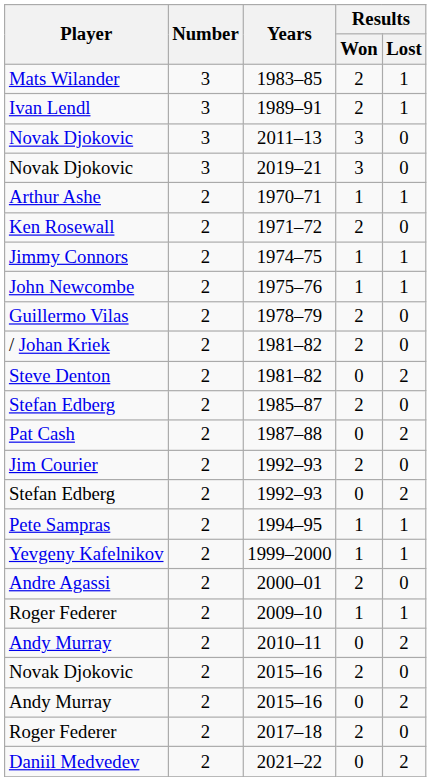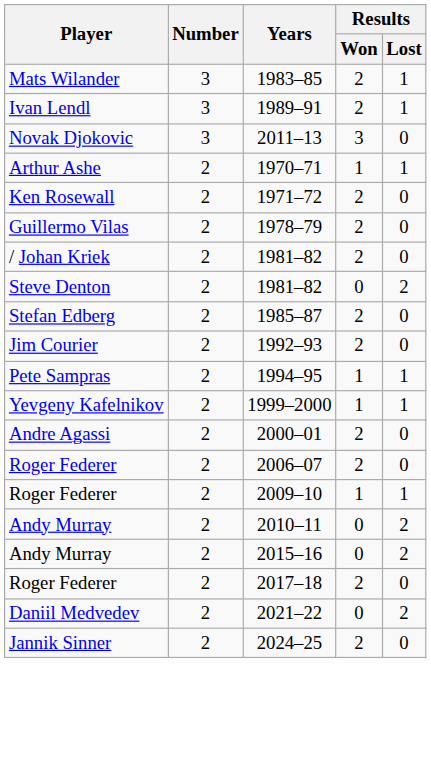- row: Novak Djokovic | 3 | 2019–21 | 3 | 0
- row: Jimmy Connors | 2 | 1974–75 | 1 | 1
- row: John Newcombe | 2 | 1975–76 | 1 | 1
- row: Pat Cash | 2 | 1987–88 | 0 | 2
- row: Stefan Edberg | 2 | 1992–93 | 0 | 2
+ row: Roger Federer | 2 | 2006–07 | 2 | 0
- row: Novak Djokovic | 2 | 2015–16 | 2 | 0
+ row: Jannik Sinner | 2 | 2024–25 | 2 | 0
